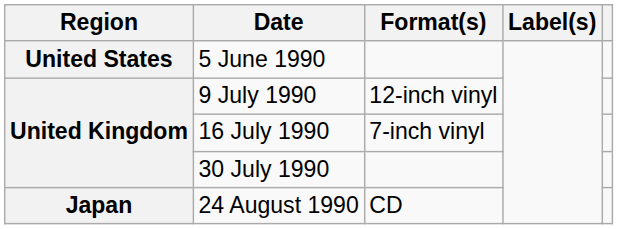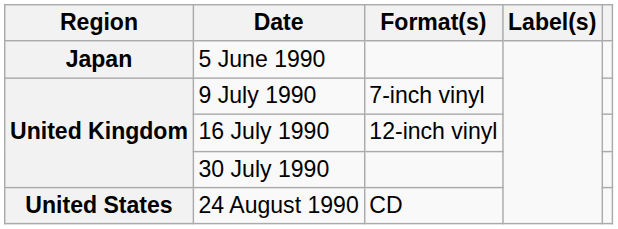5 June 1990 | Region: United States -> Japan
9 July 1990 | Format(s): 12-inch vinyl -> 7-inch vinyl
16 July 1990 | Format(s): 7-inch vinyl -> 12-inch vinyl
24 August 1990 | Region: Japan -> United States
